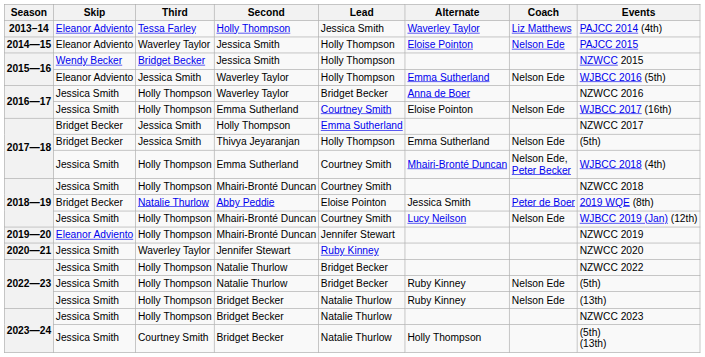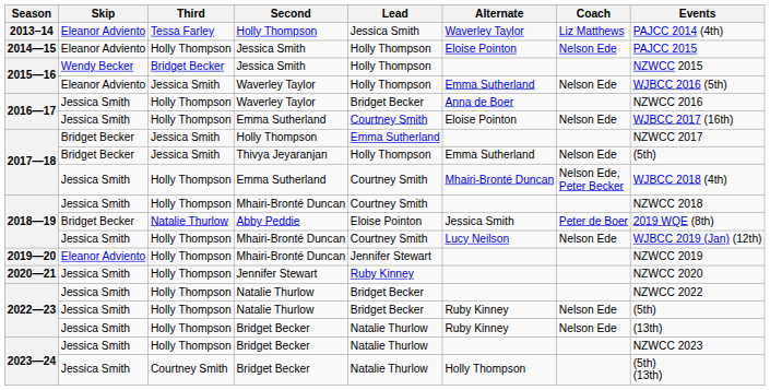2014—15 | Third: Waverley Taylor -> Holly Thompson
2020—21 | Third: Waverley Taylor -> Holly Thompson
